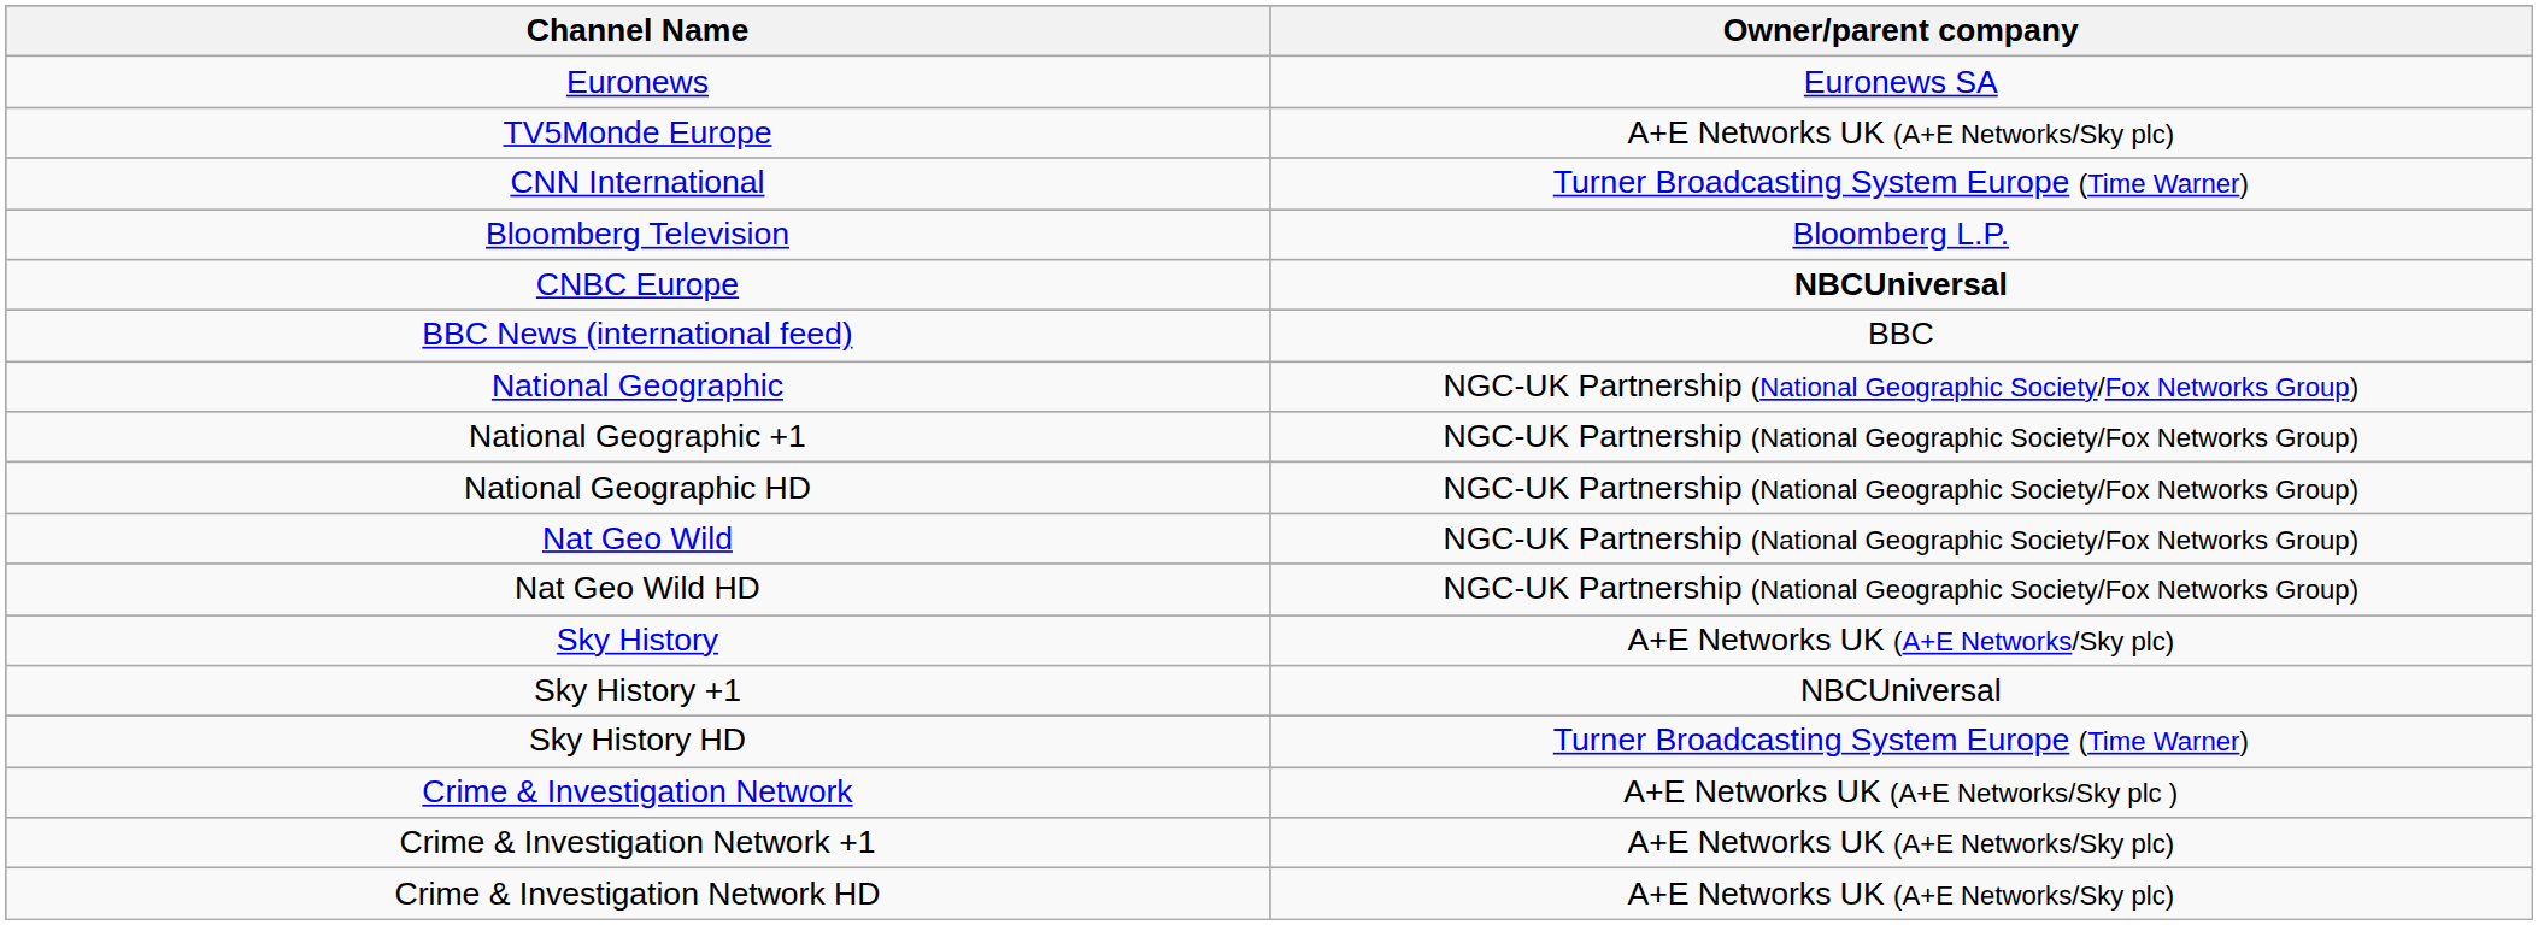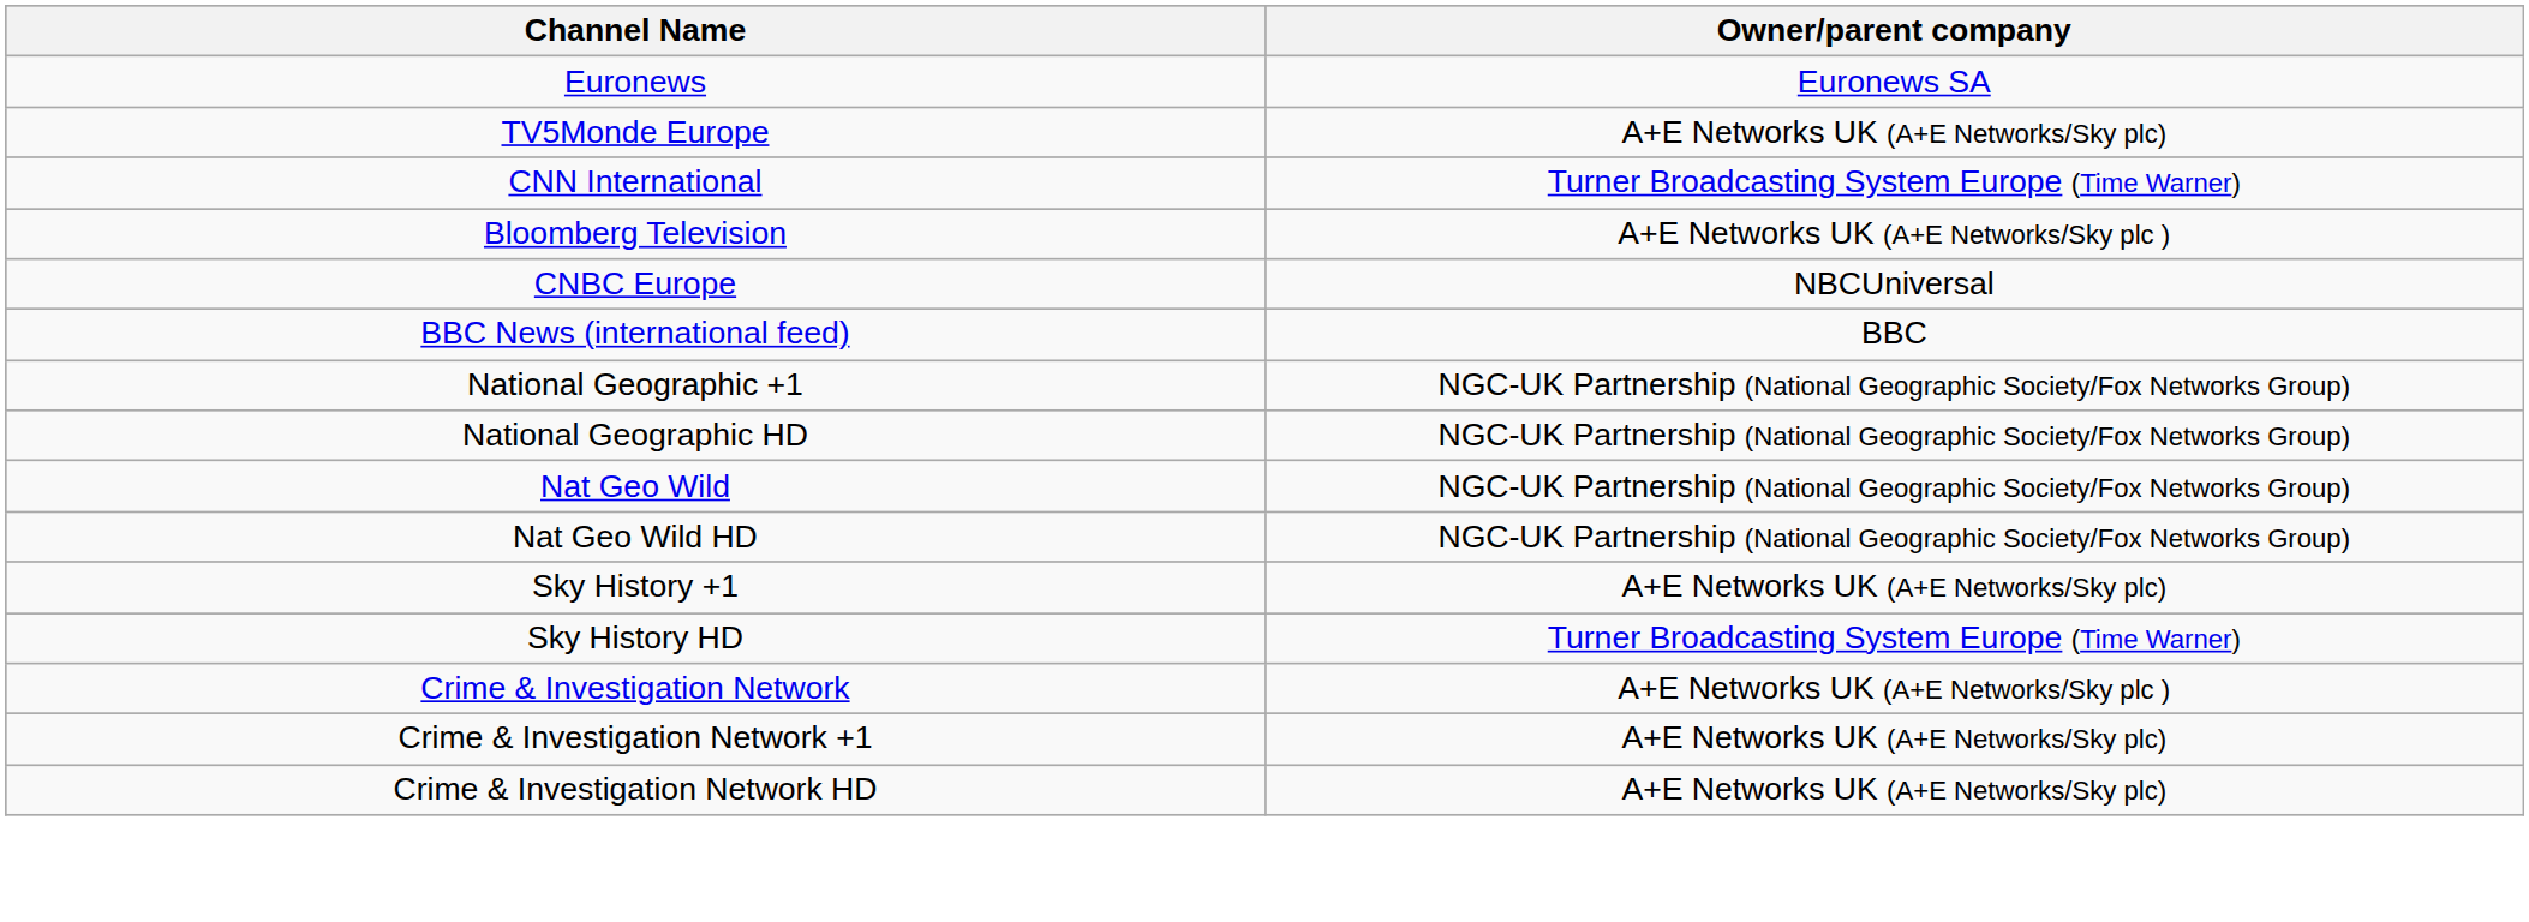Bloomberg Television | Owner/parent company: Bloomberg L.P. -> A+E Networks UK (A+E Networks/Sky plc )
CNBC Europe | Owner/parent company: bold -> normal
- row: National Geographic | NGC-UK Partnership (National Geographic Society/Fox Networks Group)
- row: Sky History | A+E Networks UK (A+E Networks/Sky plc)
Sky History +1 | Owner/parent company: NBCUniversal -> A+E Networks UK (A+E Networks/Sky plc)
